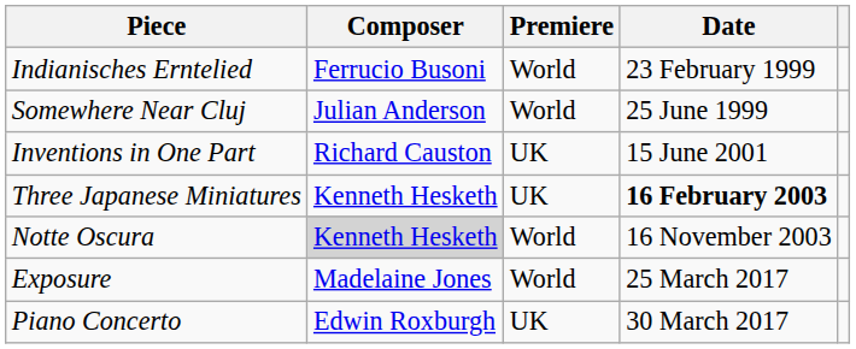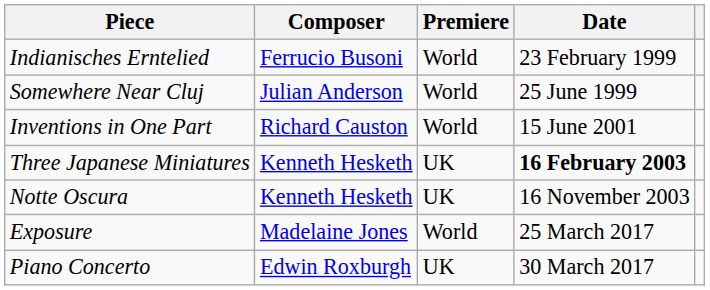Inventions in One Part | Premiere: UK -> World
Notte Oscura | Composer: lightgrey background -> no background
Notte Oscura | Premiere: World -> UK
